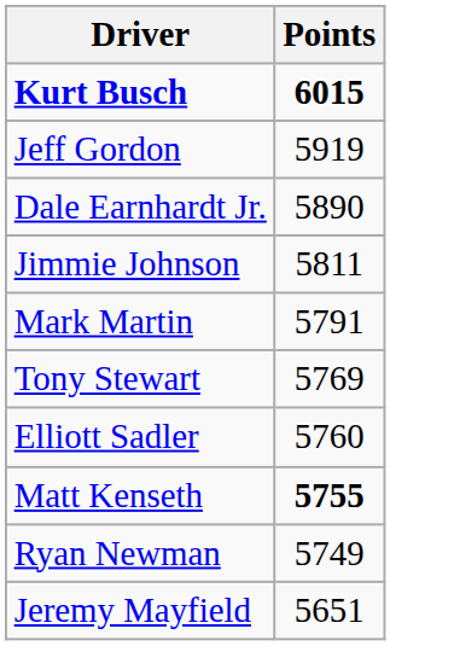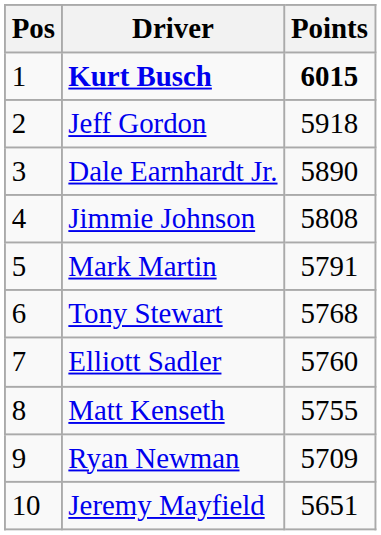+ column: Pos | 1 | 2 | 3 | 4 | 5 | 6 | 7 | 8 | 9 | 10
Jeff Gordon | Points: 5919 -> 5918
Jimmie Johnson | Points: 5811 -> 5808
Tony Stewart | Points: 5769 -> 5768
Matt Kenseth | Points: bold -> normal
Ryan Newman | Points: 5749 -> 5709
